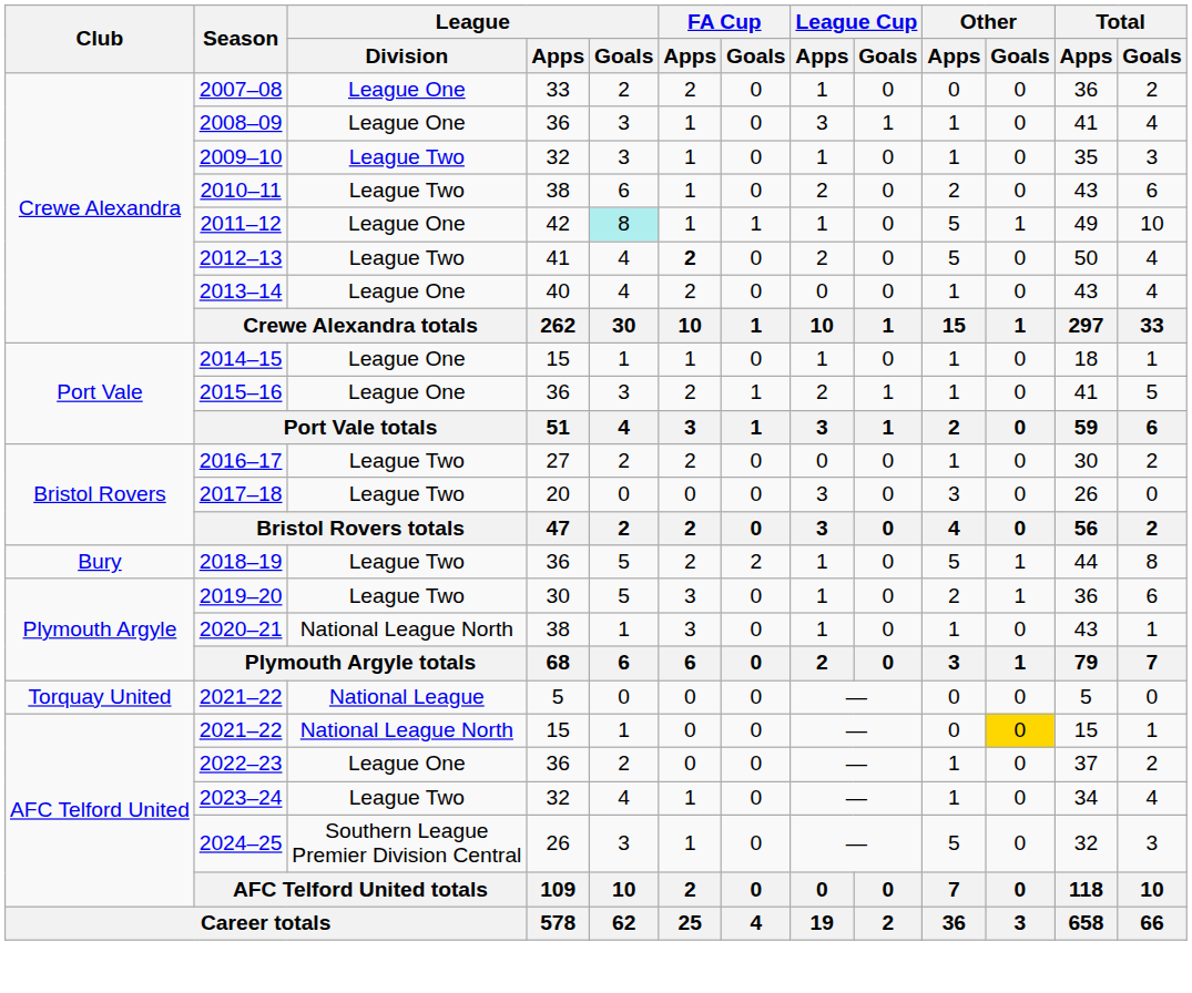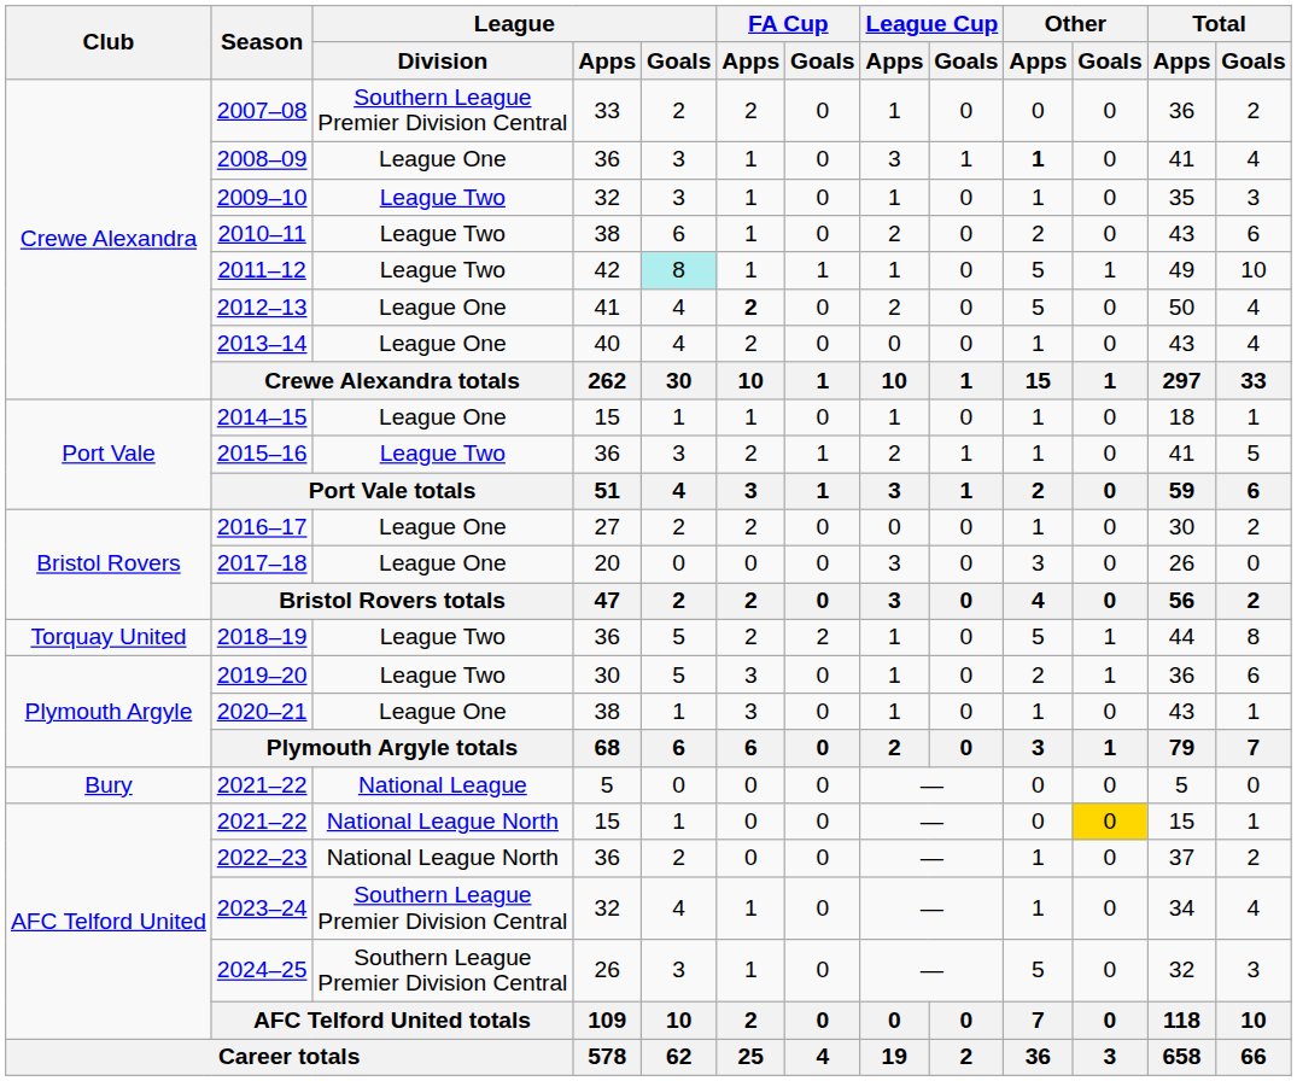2007–08 | League / Division: League One -> Southern League Premier Division Central
2008–09 | Other / Apps: normal -> bold
2011–12 | League / Division: League One -> League Two
2012–13 | League / Division: League Two -> League One
2015–16 | League / Division: League One -> League Two
2016–17 | League / Division: League Two -> League One
2017–18 | League / Division: League Two -> League One
2018–19 | Club: Bury -> Torquay United
2020–21 | League / Division: National League North -> League One
2021–22 / 5 | Club: Torquay United -> Bury
2022–23 | League / Division: League One -> National League North
2023–24 | League / Division: League Two -> Southern League Premier Division Central
